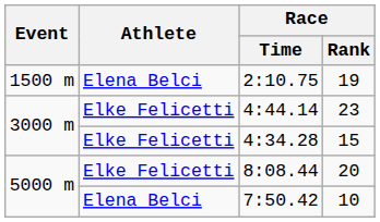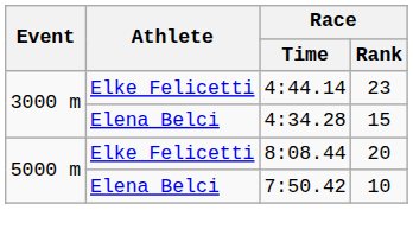- row: 1500 m | Elena Belci | 2:10.75 | 19
4:34.28 | Athlete: Elke Felicetti -> Elena Belci
